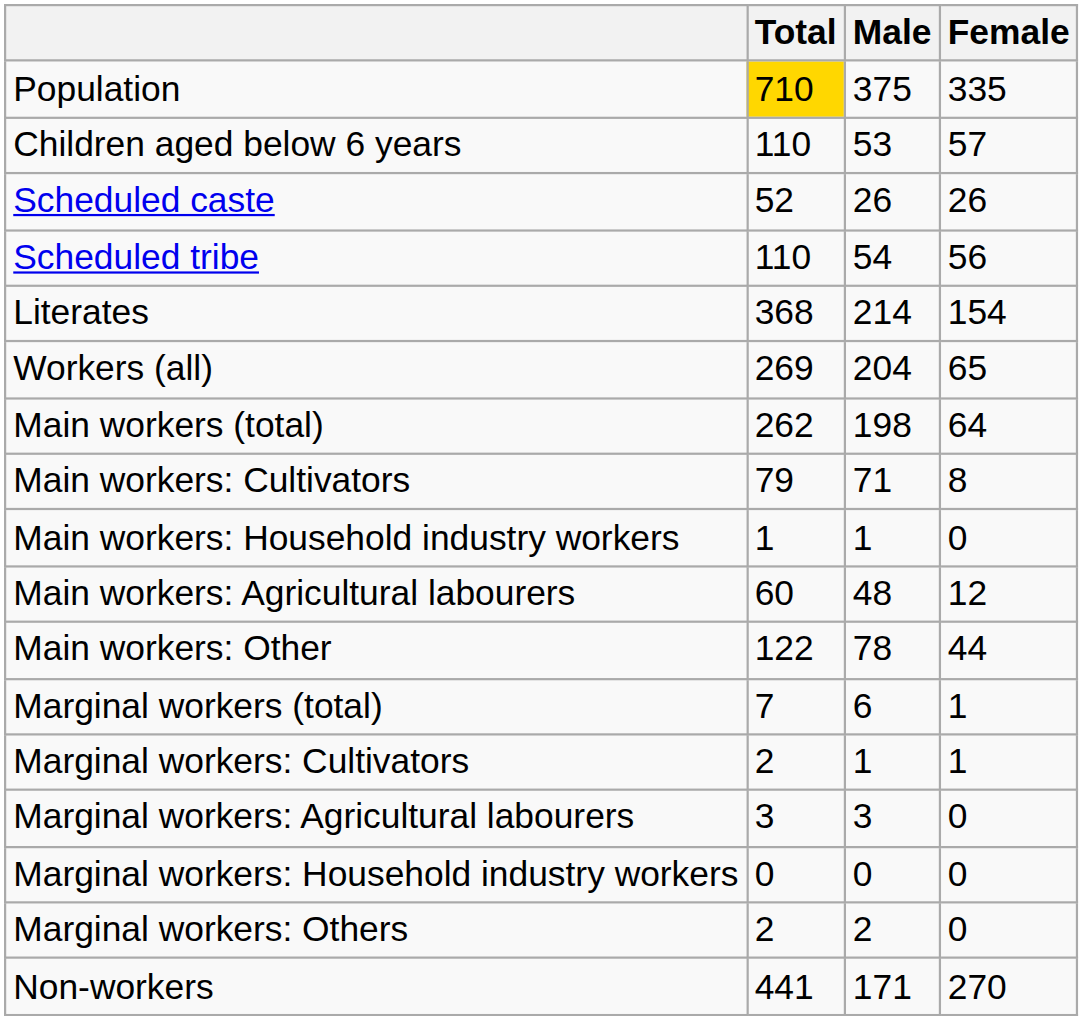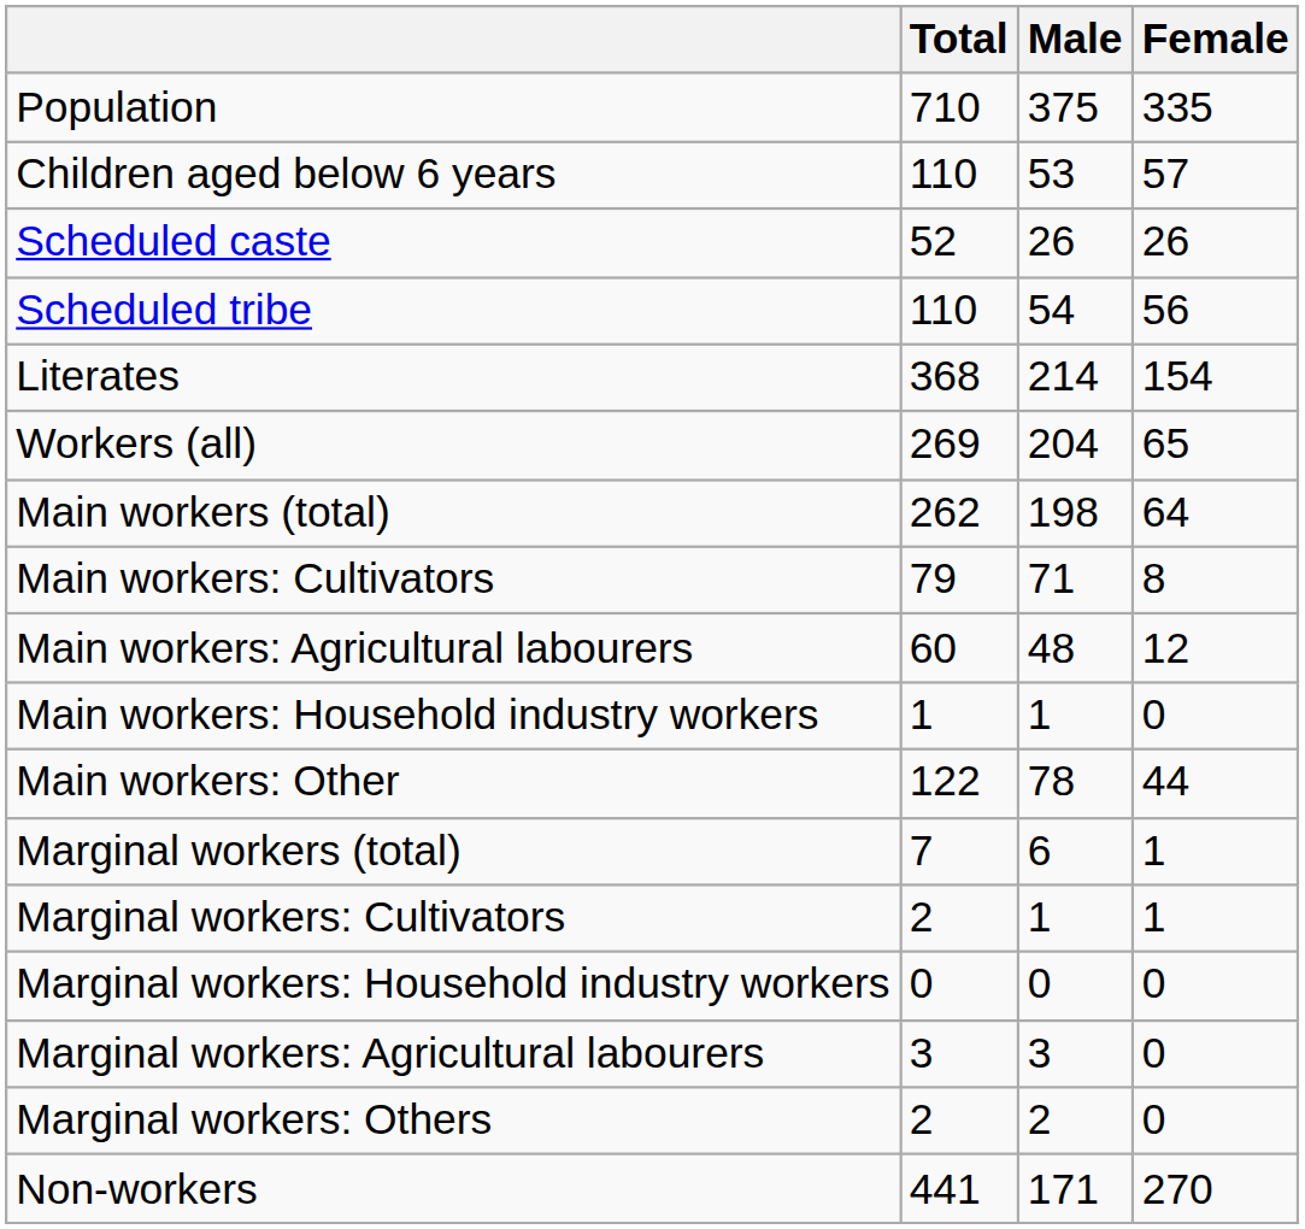Population | Total: gold background -> no background
rows swapped: Main workers: Agricultural labourers <-> Main workers: Household industry workers
rows swapped: Marginal workers: Agricultural labourers <-> Marginal workers: Household industry workers
